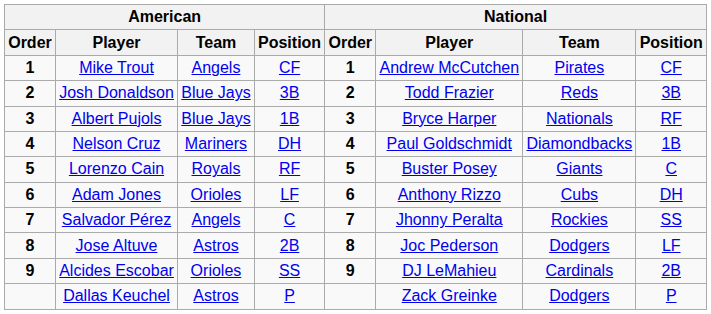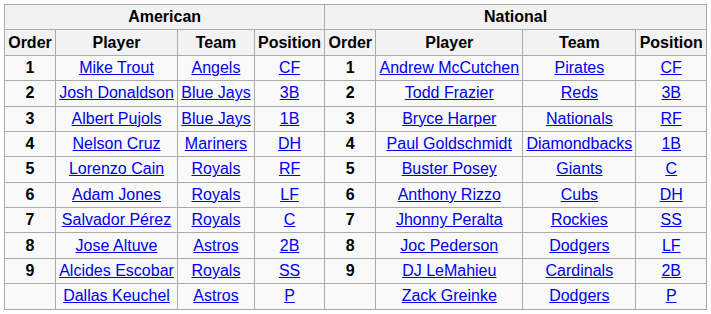Adam Jones | American / Team: Orioles -> Royals
Salvador Pérez | American / Team: Angels -> Royals
Alcides Escobar | American / Team: Orioles -> Royals
